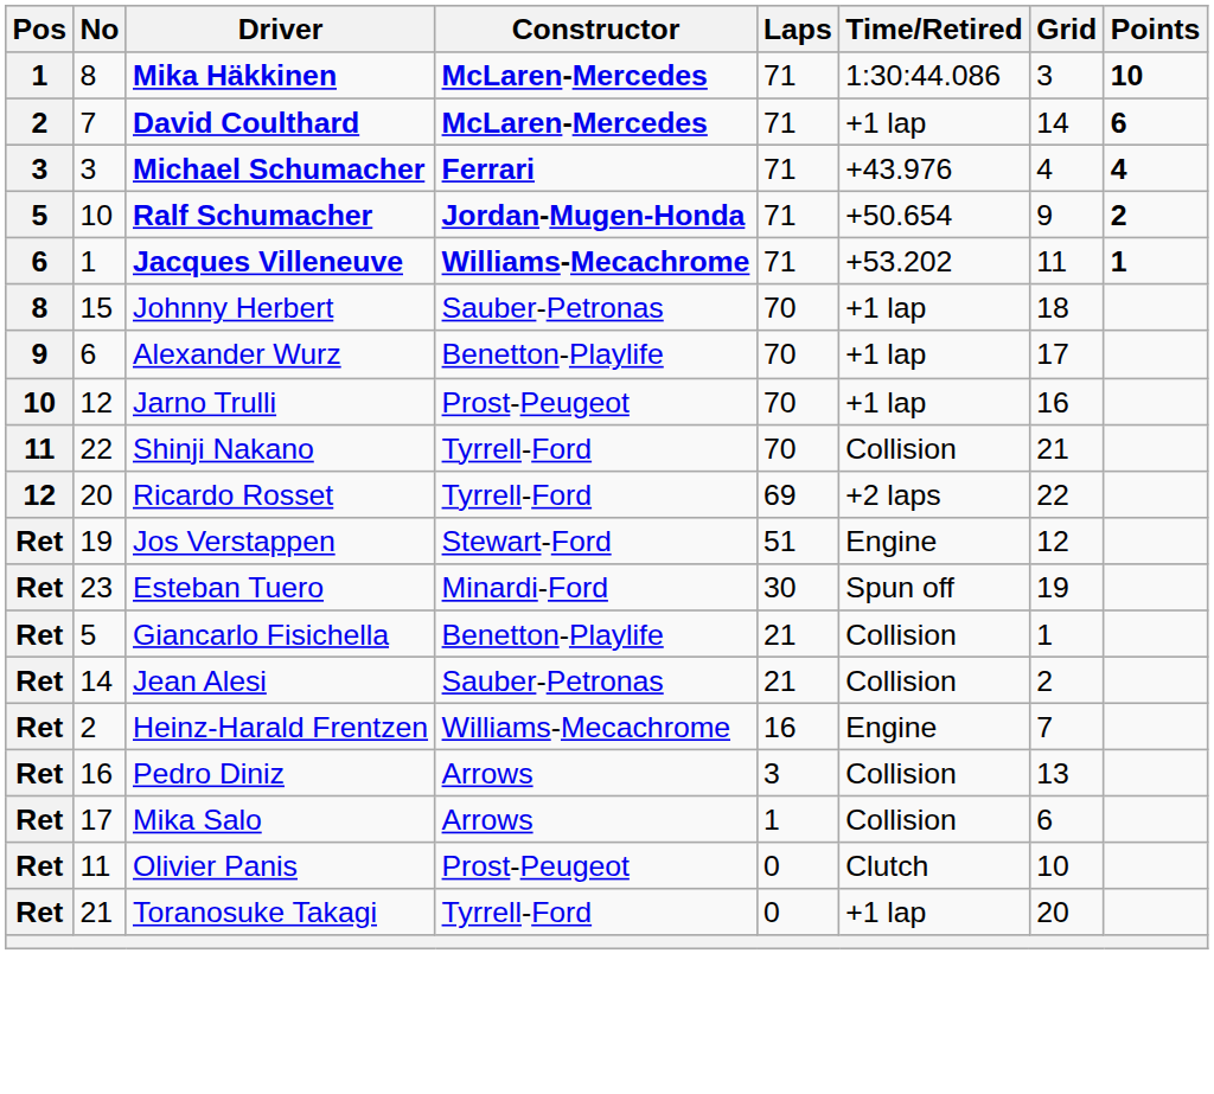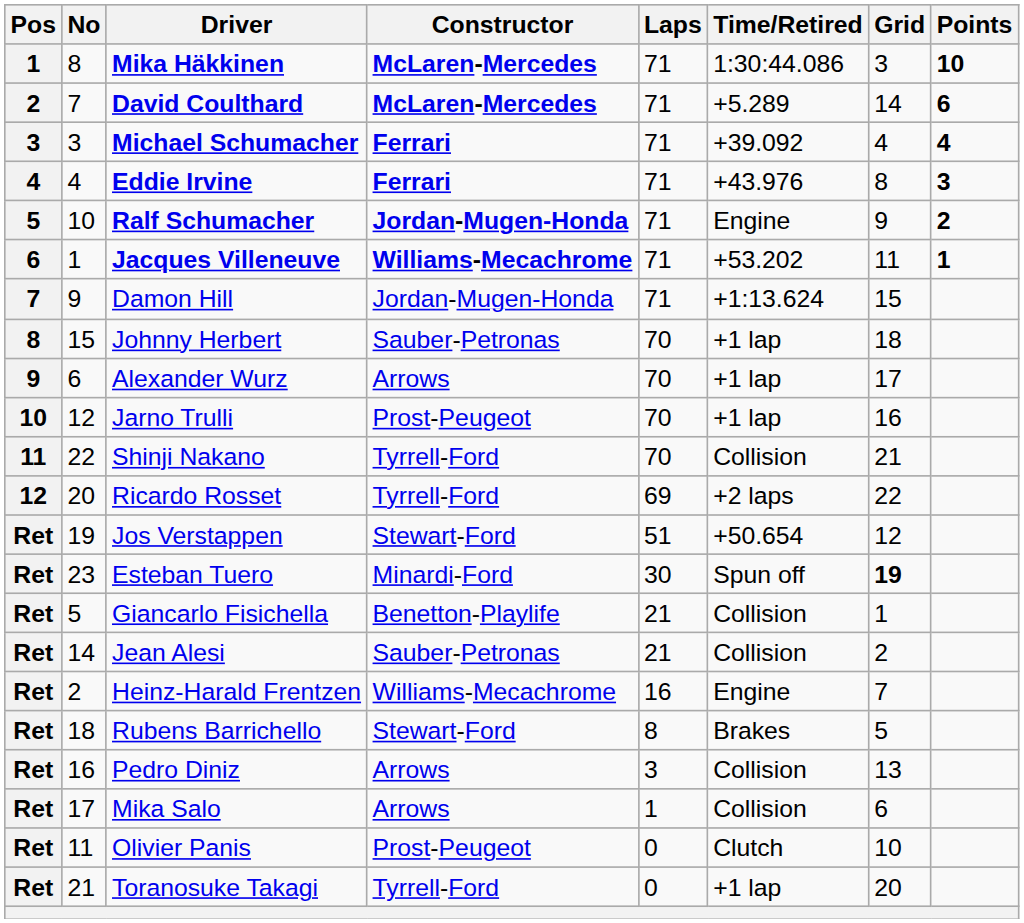David Coulthard | Time/Retired: +1 lap -> +5.289
Michael Schumacher | Time/Retired: +43.976 -> +39.092
+ row: 4 | 4 | Eddie Irvine | Ferrari | 71 | +43.976 | 8 | 3
Ralf Schumacher | Time/Retired: +50.654 -> Engine
+ row: 7 | 9 | Damon Hill | Jordan-Mugen-Honda | 71 | +1:13.624 | 15
Alexander Wurz | Constructor: Benetton-Playlife -> Arrows
Jos Verstappen | Time/Retired: Engine -> +50.654
Esteban Tuero | Grid: normal -> bold
+ row: Ret | 18 | Rubens Barrichello | Stewart-Ford | 8 | Brakes | 5
